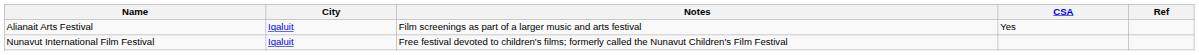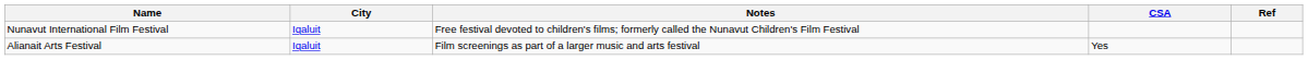rows swapped: Alianait Arts Festival <-> Nunavut International Film Festival
